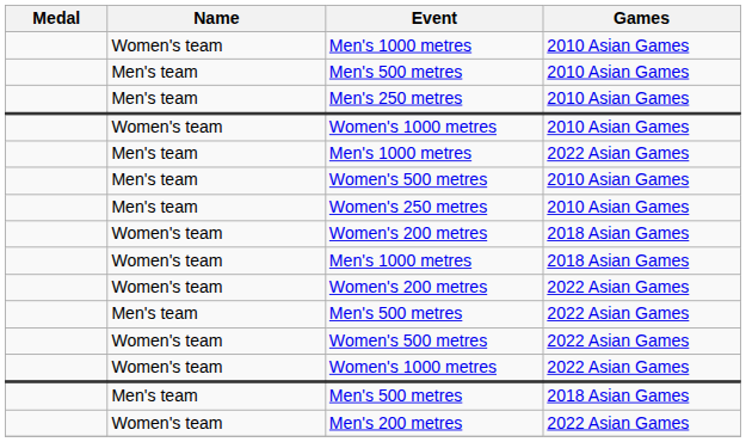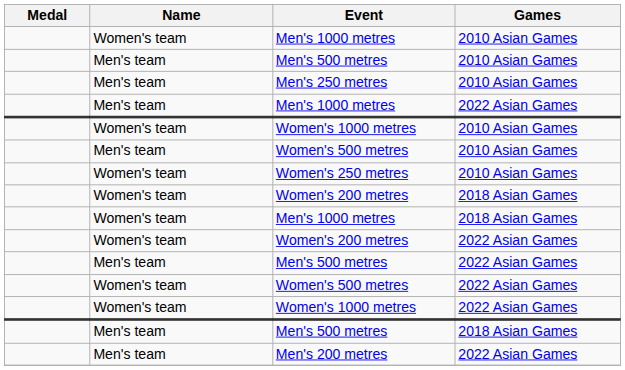rows swapped: Men's 1000 metres / 2022 Asian Games <-> Women's 1000 metres / 2010 Asian Games
Women's 250 metres | Name: Men's team -> Women's team
Men's 200 metres | Name: Women's team -> Men's team
